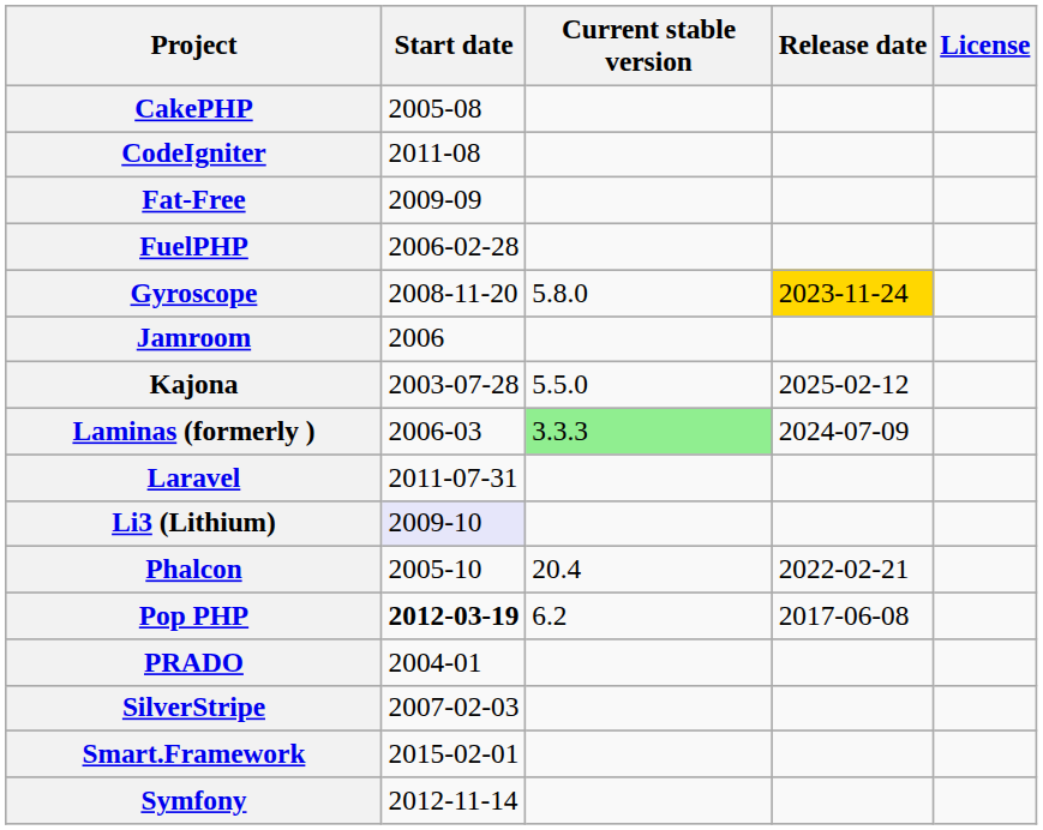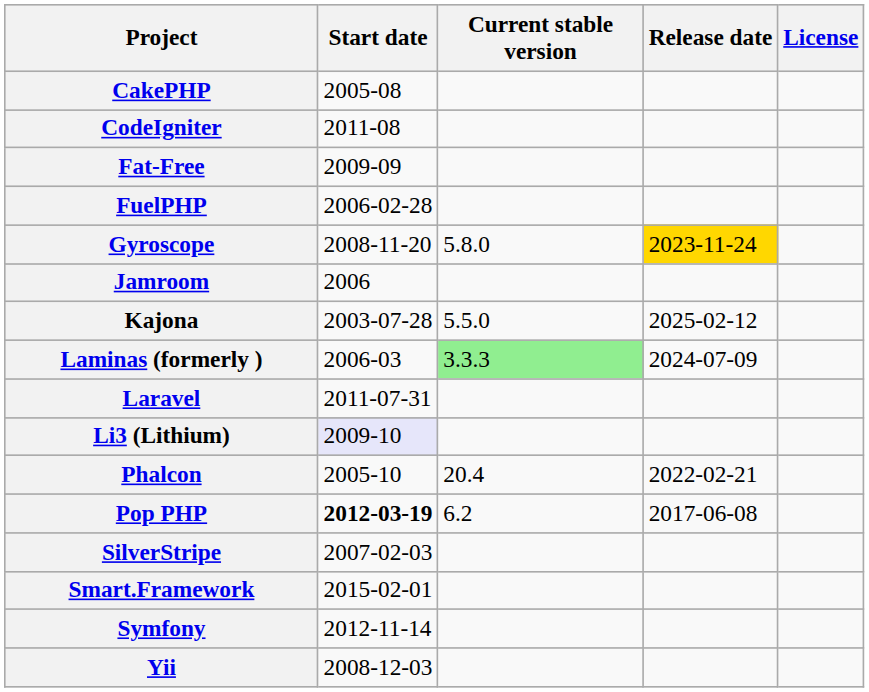- row: PRADO | 2004-01
+ row: Yii | 2008-12-03
